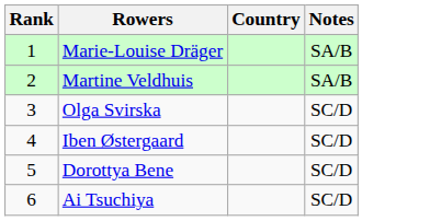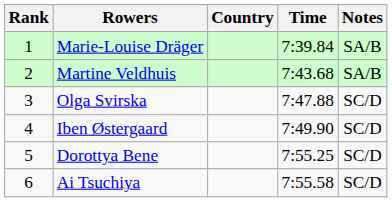+ column: Time | 7:39.84 | 7:43.68 | 7:47.88 | 7:49.90 | 7:55.25 | 7:55.58
